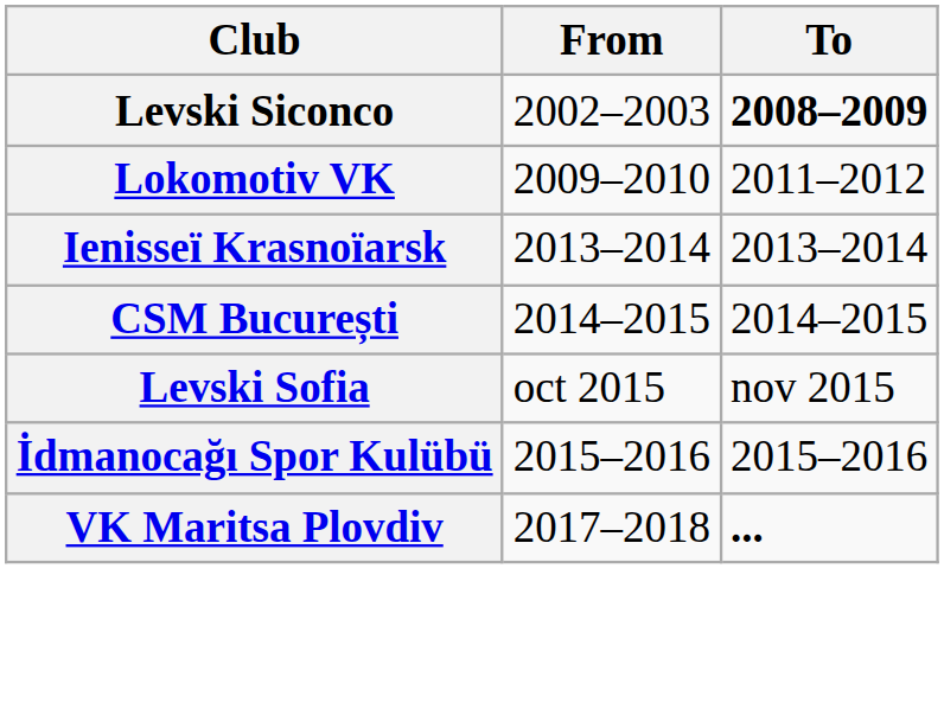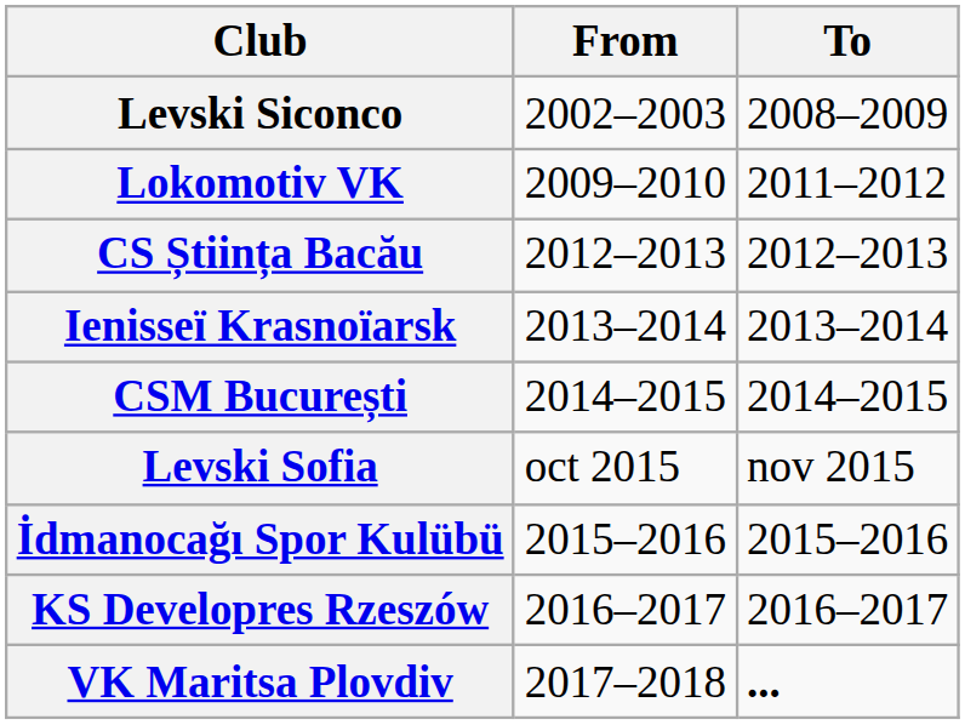Levski Siconco | To: bold -> normal
+ row: CS Știința Bacău | 2012–2013 | 2012–2013
+ row: KS Developres Rzeszów | 2016–2017 | 2016–2017
